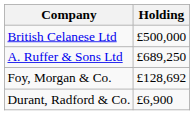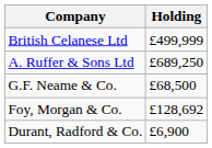British Celanese Ltd | Holding: £500,000 -> £499,999
+ row: G.F. Neame & Co. | £68,500
